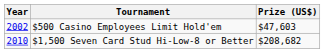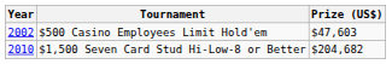$1,500 Seven Card Stud Hi-Low-8 or Better | Prize (US$): $208,682 -> $204,682
